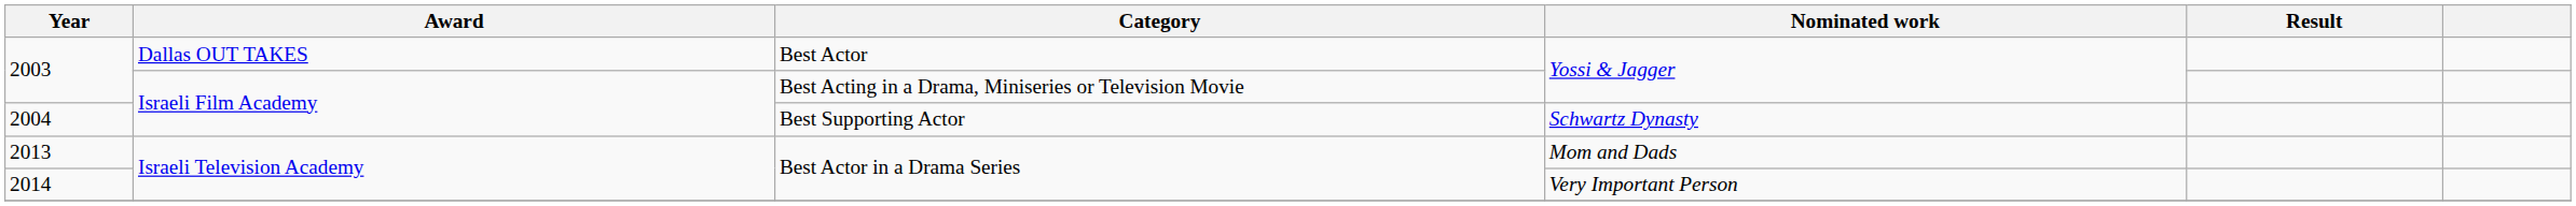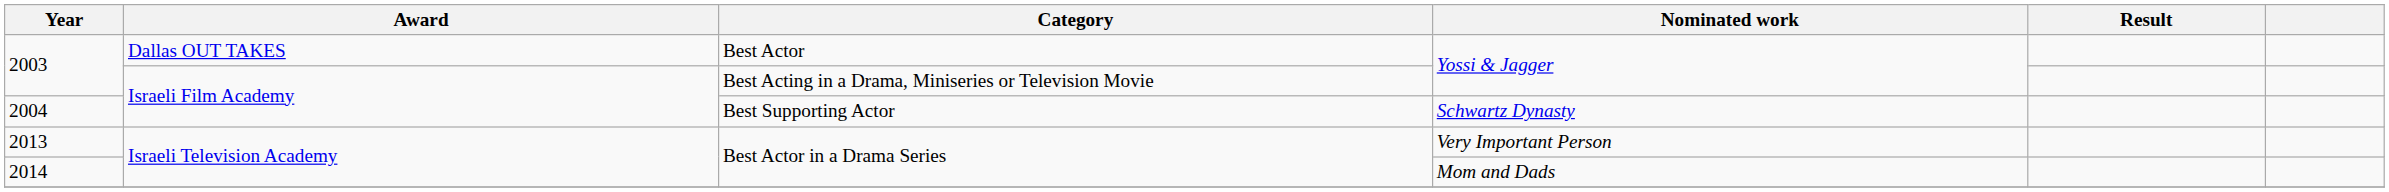2013 | Nominated work: Mom and Dads -> Very Important Person
2014 | Nominated work: Very Important Person -> Mom and Dads
